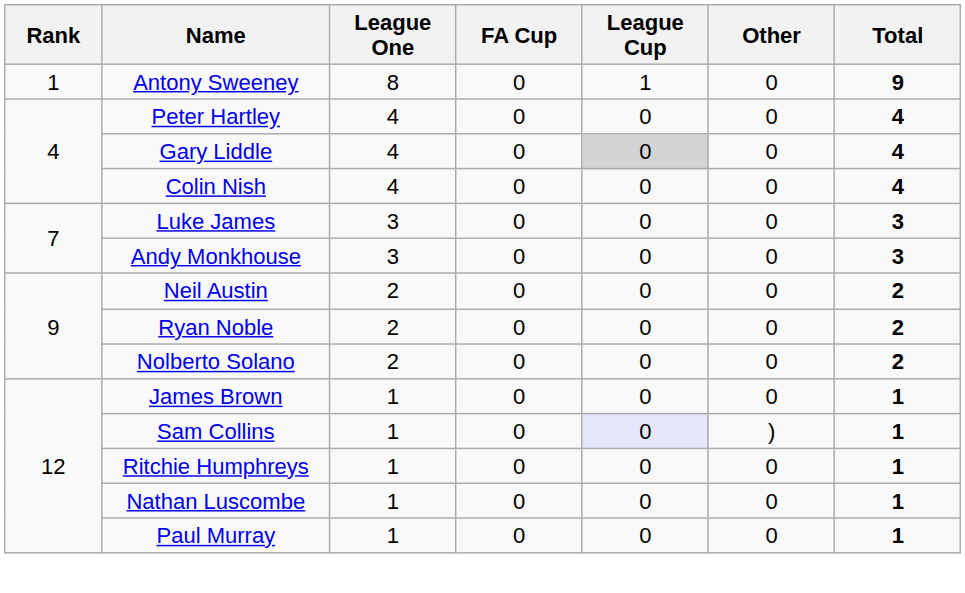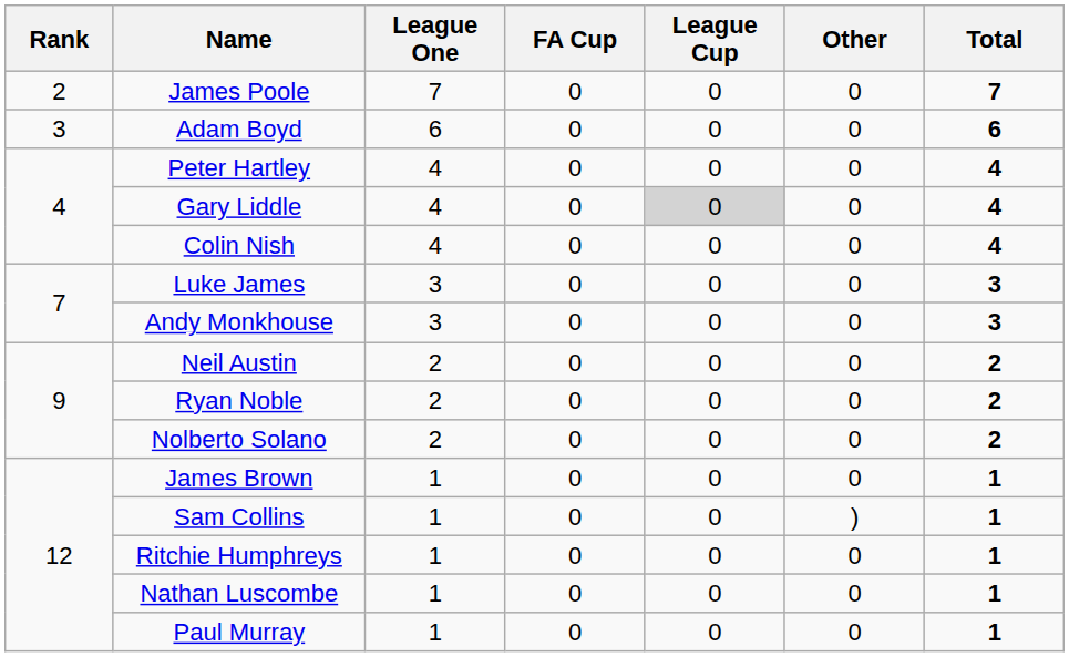- row: 1 | Antony Sweeney | 8 | 0 | 1 | 0 | 9
+ row: 2 | James Poole | 7 | 0 | 0 | 0 | 7
+ row: 3 | Adam Boyd | 6 | 0 | 0 | 0 | 6
Sam Collins | League Cup: lavender background -> no background
